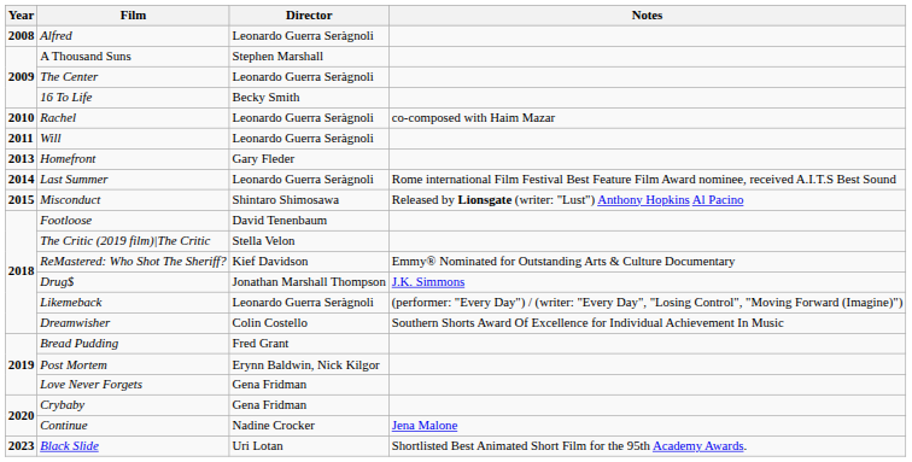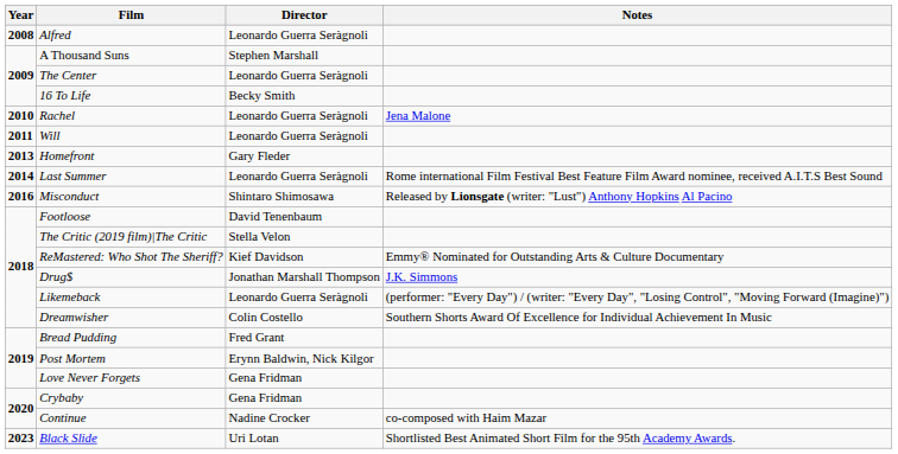Rachel | Notes: co-composed with Haim Mazar -> Jena Malone
Misconduct | Year: 2015 -> 2016
Continue | Notes: Jena Malone -> co-composed with Haim Mazar
